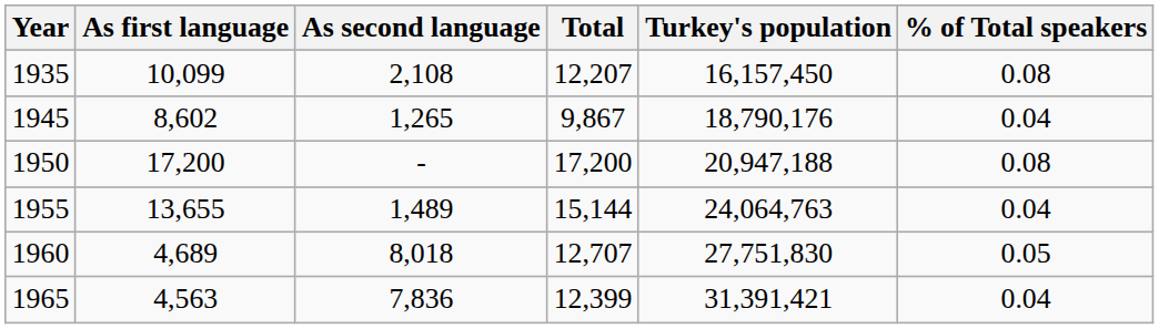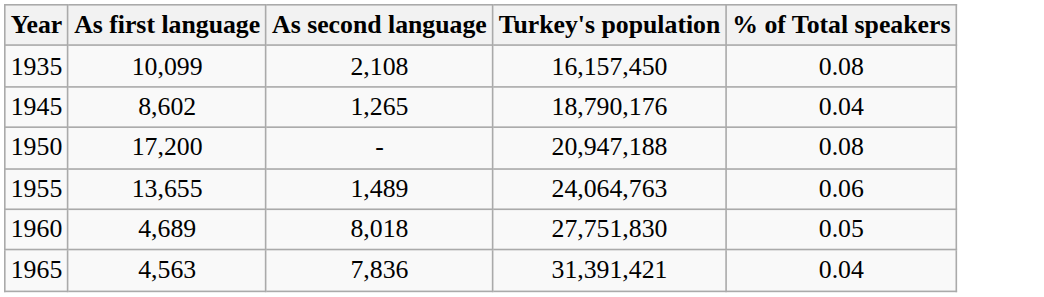- column: Total | 12,207 | 9,867 | 17,200 | 15,144 | 12,707 | 12,399
1955 | % of Total speakers: 0.04 -> 0.06
